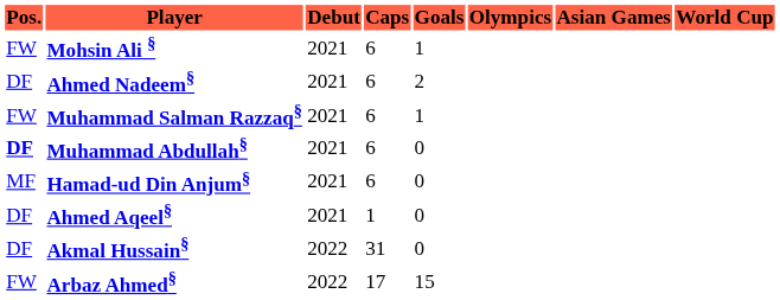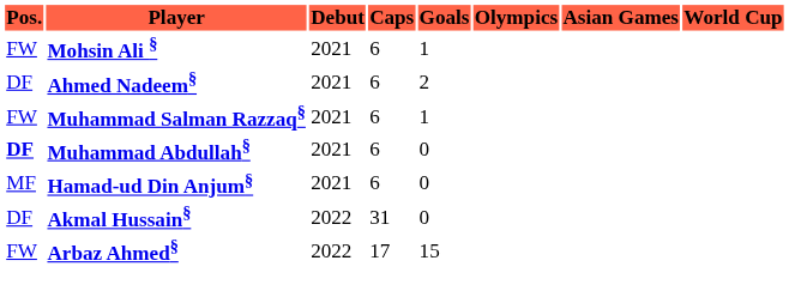- row: DF | Ahmed Aqeel§ | 2021 | 1 | 0
